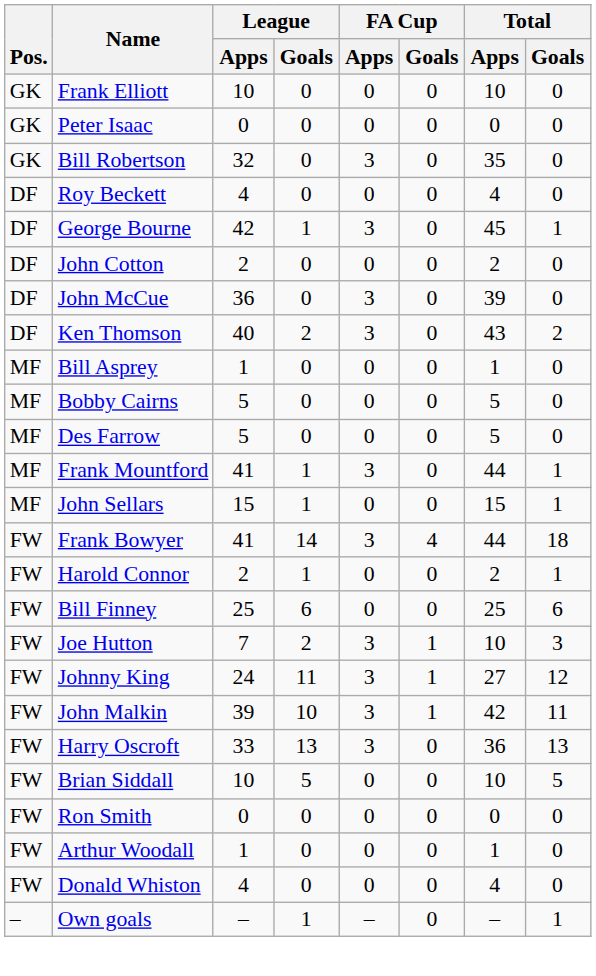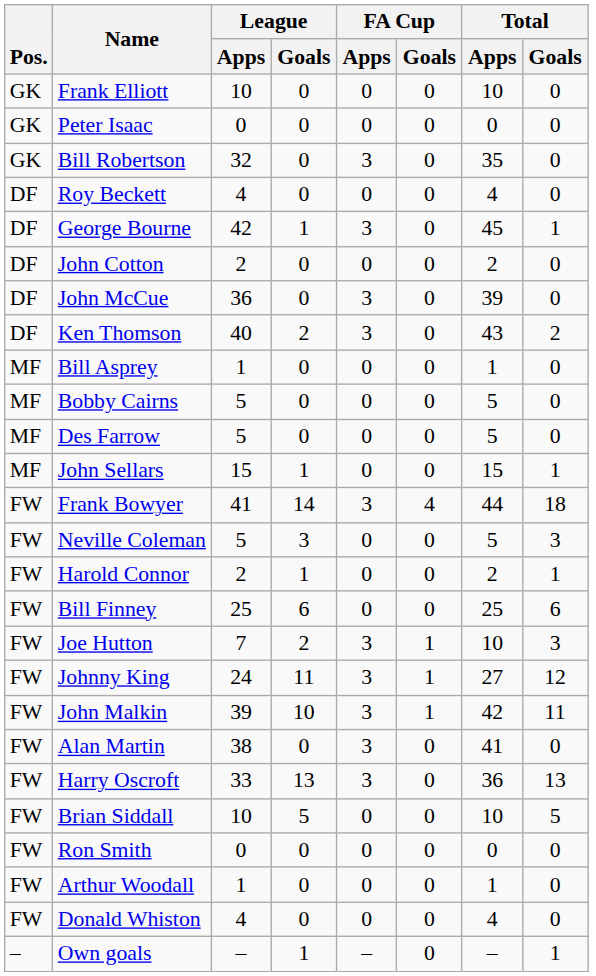- row: MF | Frank Mountford | 41 | 1 | 3 | 0 | 44 | 1
+ row: FW | Neville Coleman | 5 | 3 | 0 | 0 | 5 | 3
+ row: FW | Alan Martin | 38 | 0 | 3 | 0 | 41 | 0
